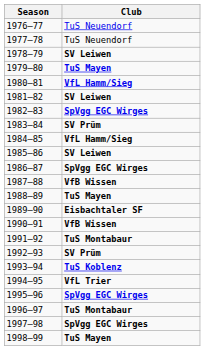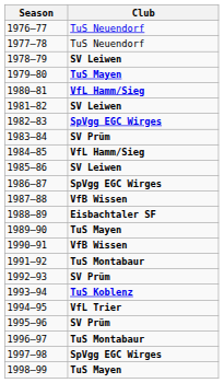1988–89 | Club: TuS Mayen -> Eisbachtaler SF
1989–90 | Club: Eisbachtaler SF -> TuS Mayen
1995–96 | Club: SpVgg EGC Wirges -> SV Prüm
